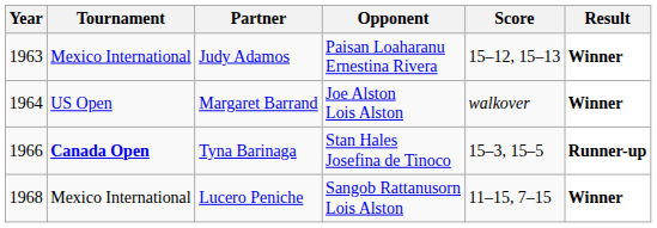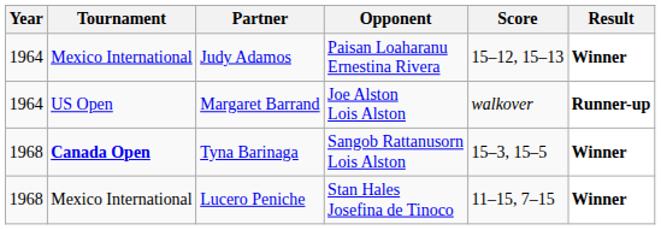Judy Adamos | Year: 1963 -> 1964
Margaret Barrand | Result: Winner -> Runner-up
Tyna Barinaga | Year: 1966 -> 1968
Tyna Barinaga | Opponent: Stan Hales Josefina de Tinoco -> Sangob Rattanusorn Lois Alston
Tyna Barinaga | Result: Runner-up -> Winner
Lucero Peniche | Opponent: Sangob Rattanusorn Lois Alston -> Stan Hales Josefina de Tinoco
